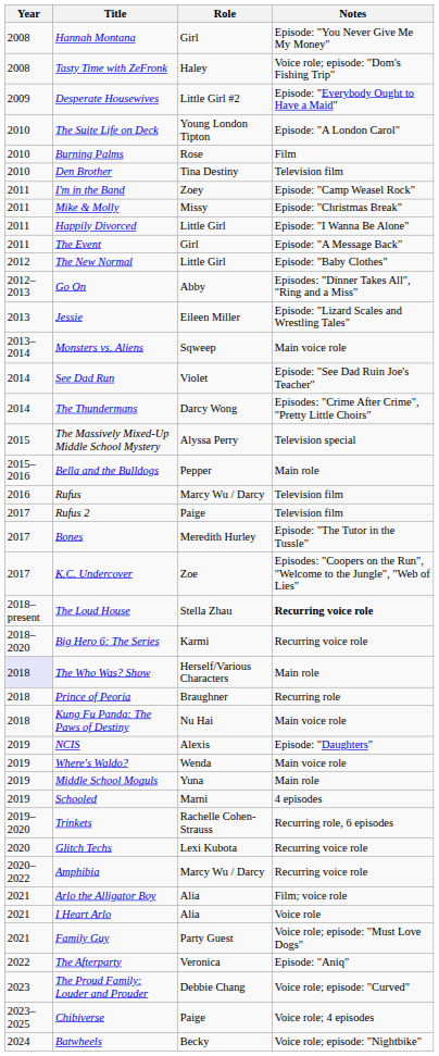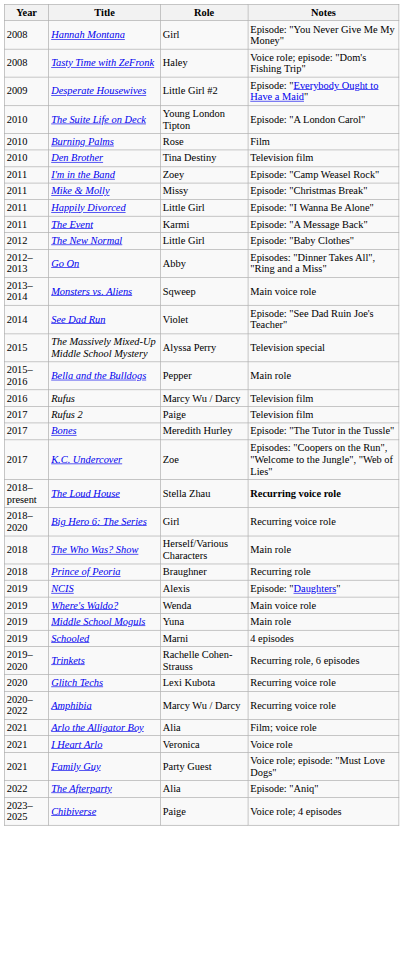The Event | Role: Girl -> Karmi
- row: 2013 | Jessie | Eileen Miller | Episode: "Lizard Scales and Wrestling Tales"
- row: 2014 | The Thundermans | Darcy Wong | Episodes: "Crime After Crime", "Pretty Little Choirs"
Big Hero 6: The Series | Role: Karmi -> Girl
The Who Was? Show | Year: lavender background -> no background
- row: 2018 | Kung Fu Panda: The Paws of Destiny | Nu Hai | Main voice role
I Heart Arlo | Role: Alia -> Veronica
The Afterparty | Role: Veronica -> Alia
- row: 2023 | The Proud Family: Louder and Prouder | Debbie Chang | Voice role; episode: "Curved"
- row: 2024 | Batwheels | Becky | Voice role; episode: "Nightbike"
